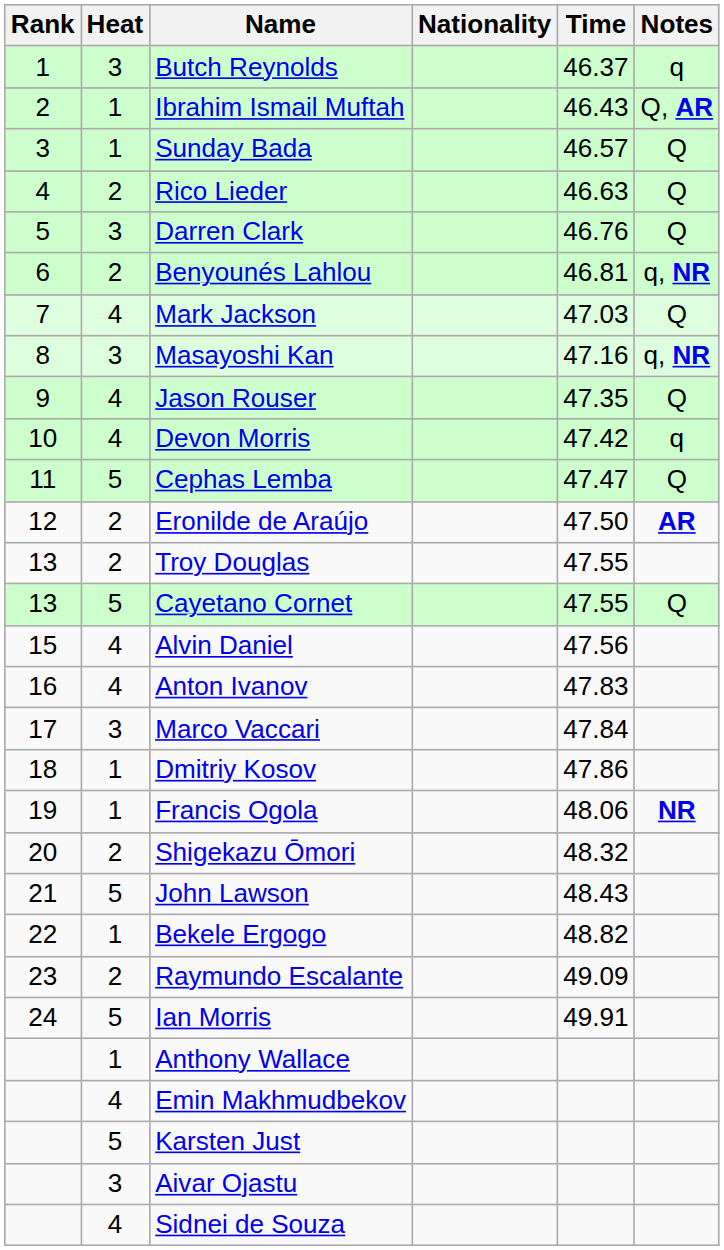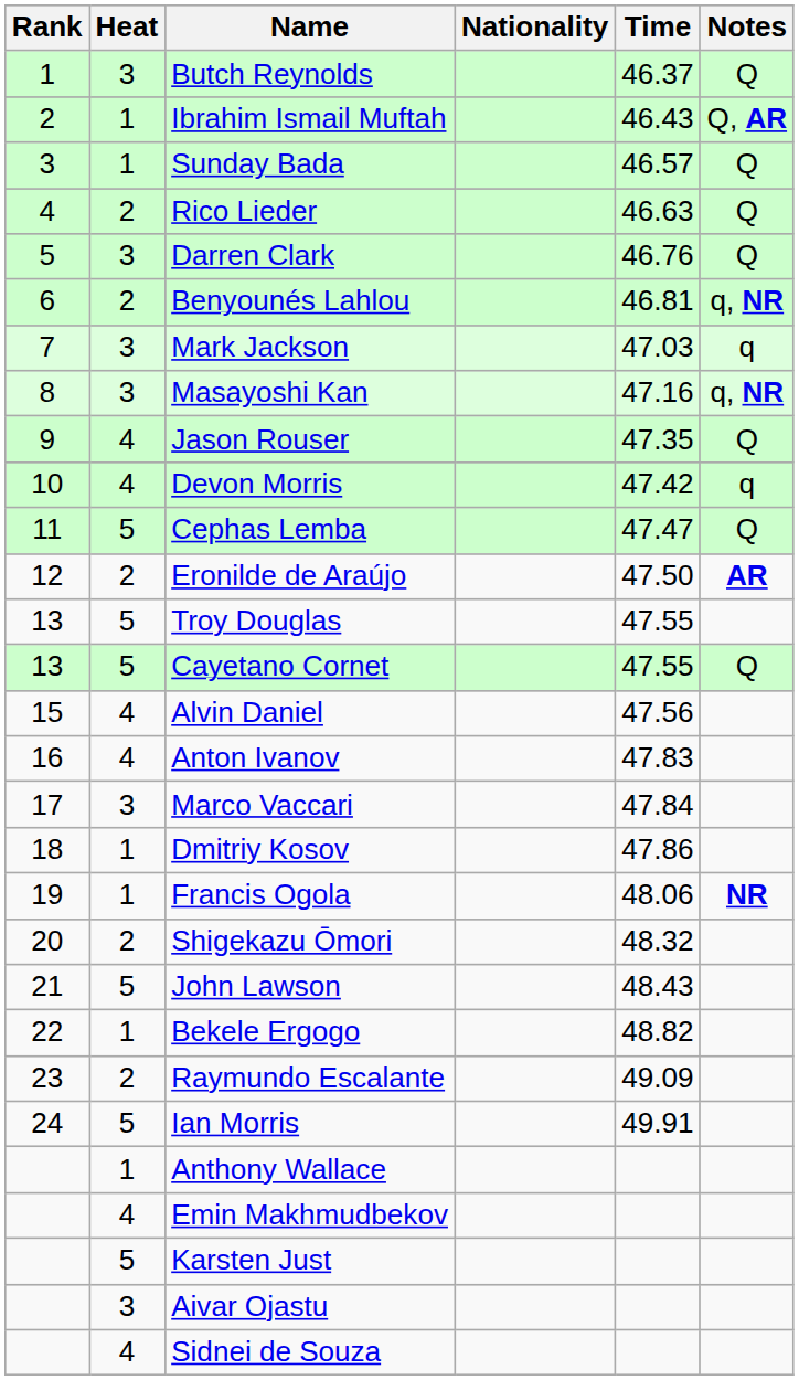Butch Reynolds | Notes: q -> Q
Mark Jackson | Heat: 4 -> 3
Mark Jackson | Notes: Q -> q
Troy Douglas | Heat: 2 -> 5
